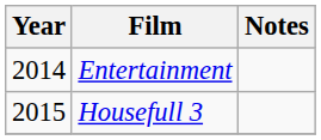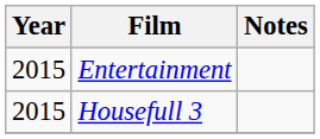Entertainment | Year: 2014 -> 2015
